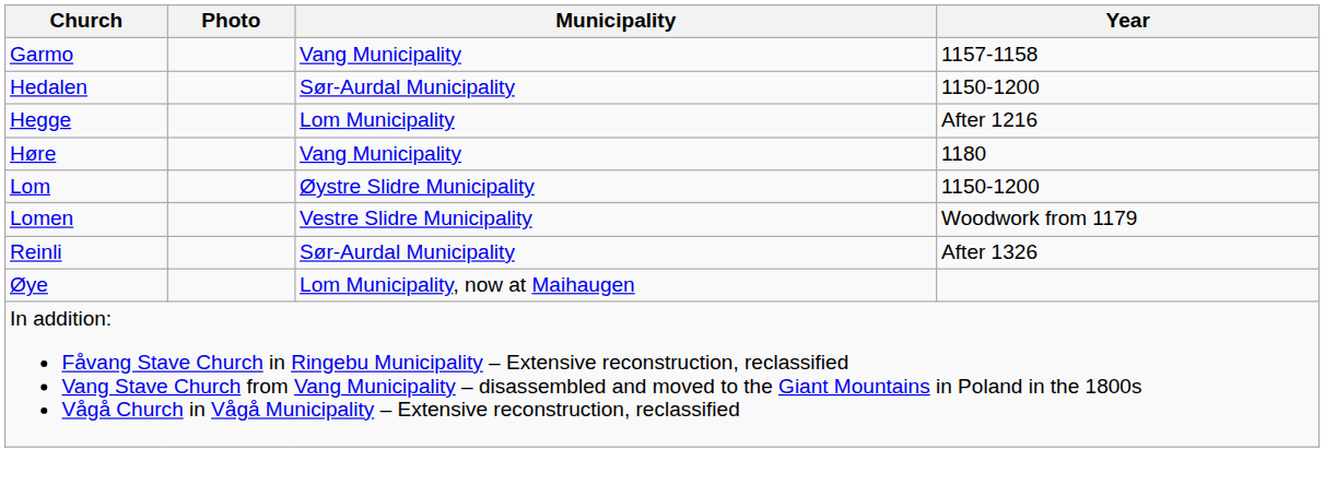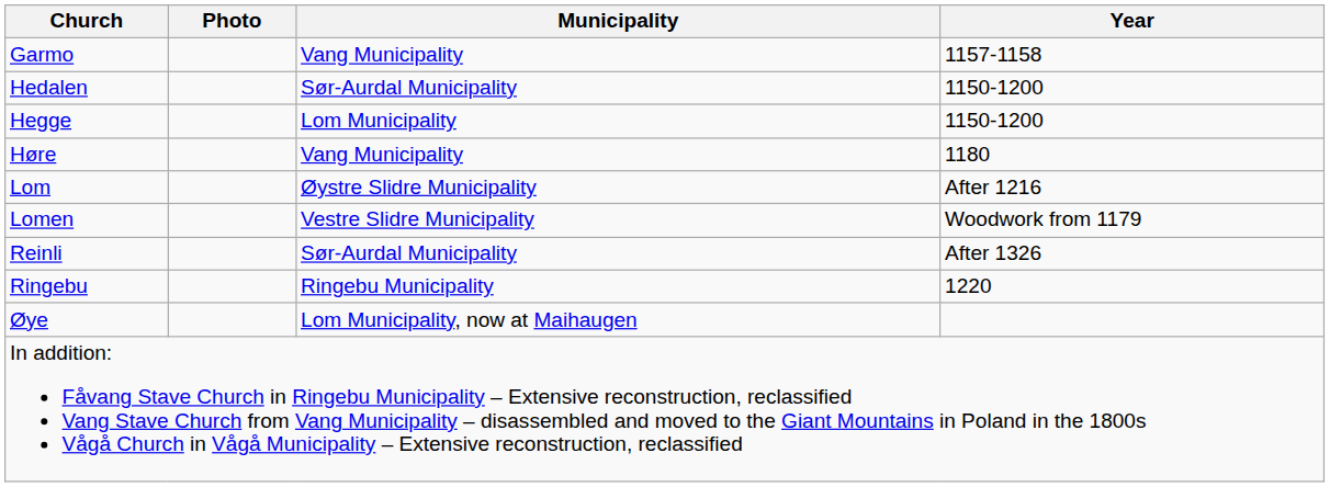Hegge | Year: After 1216 -> 1150-1200
Lom | Year: 1150-1200 -> After 1216
+ row: Ringebu | Ringebu Municipality | 1220
